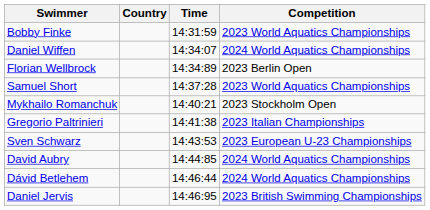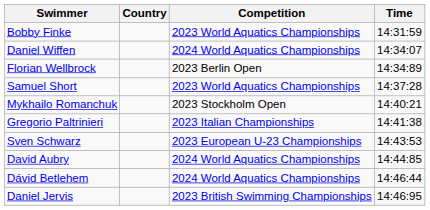columns swapped: Time <-> Competition
